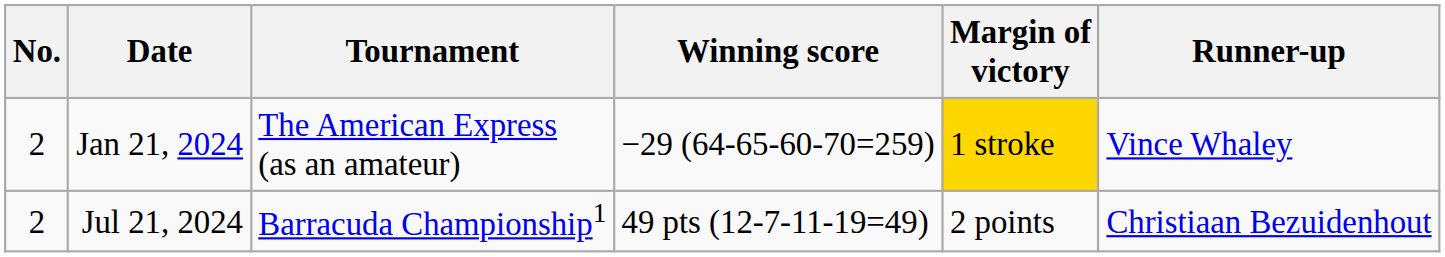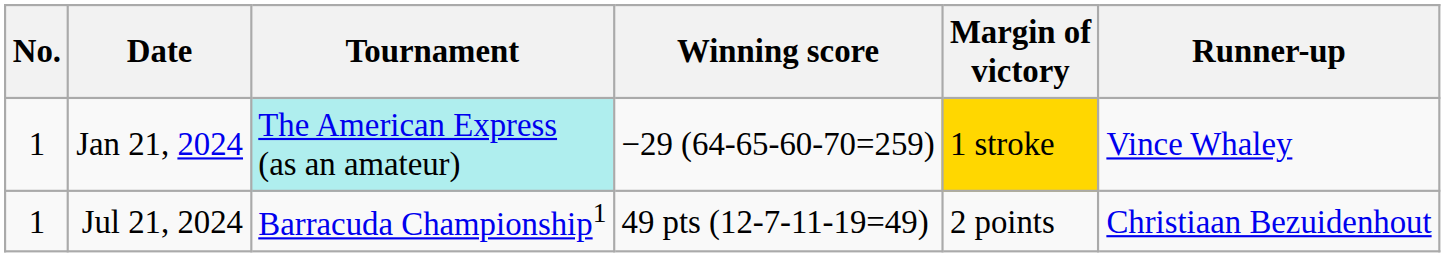Jan 21, 2024 | No.: 2 -> 1
Jan 21, 2024 | Tournament: no background -> paleturquoise background
Jul 21, 2024 | No.: 2 -> 1
